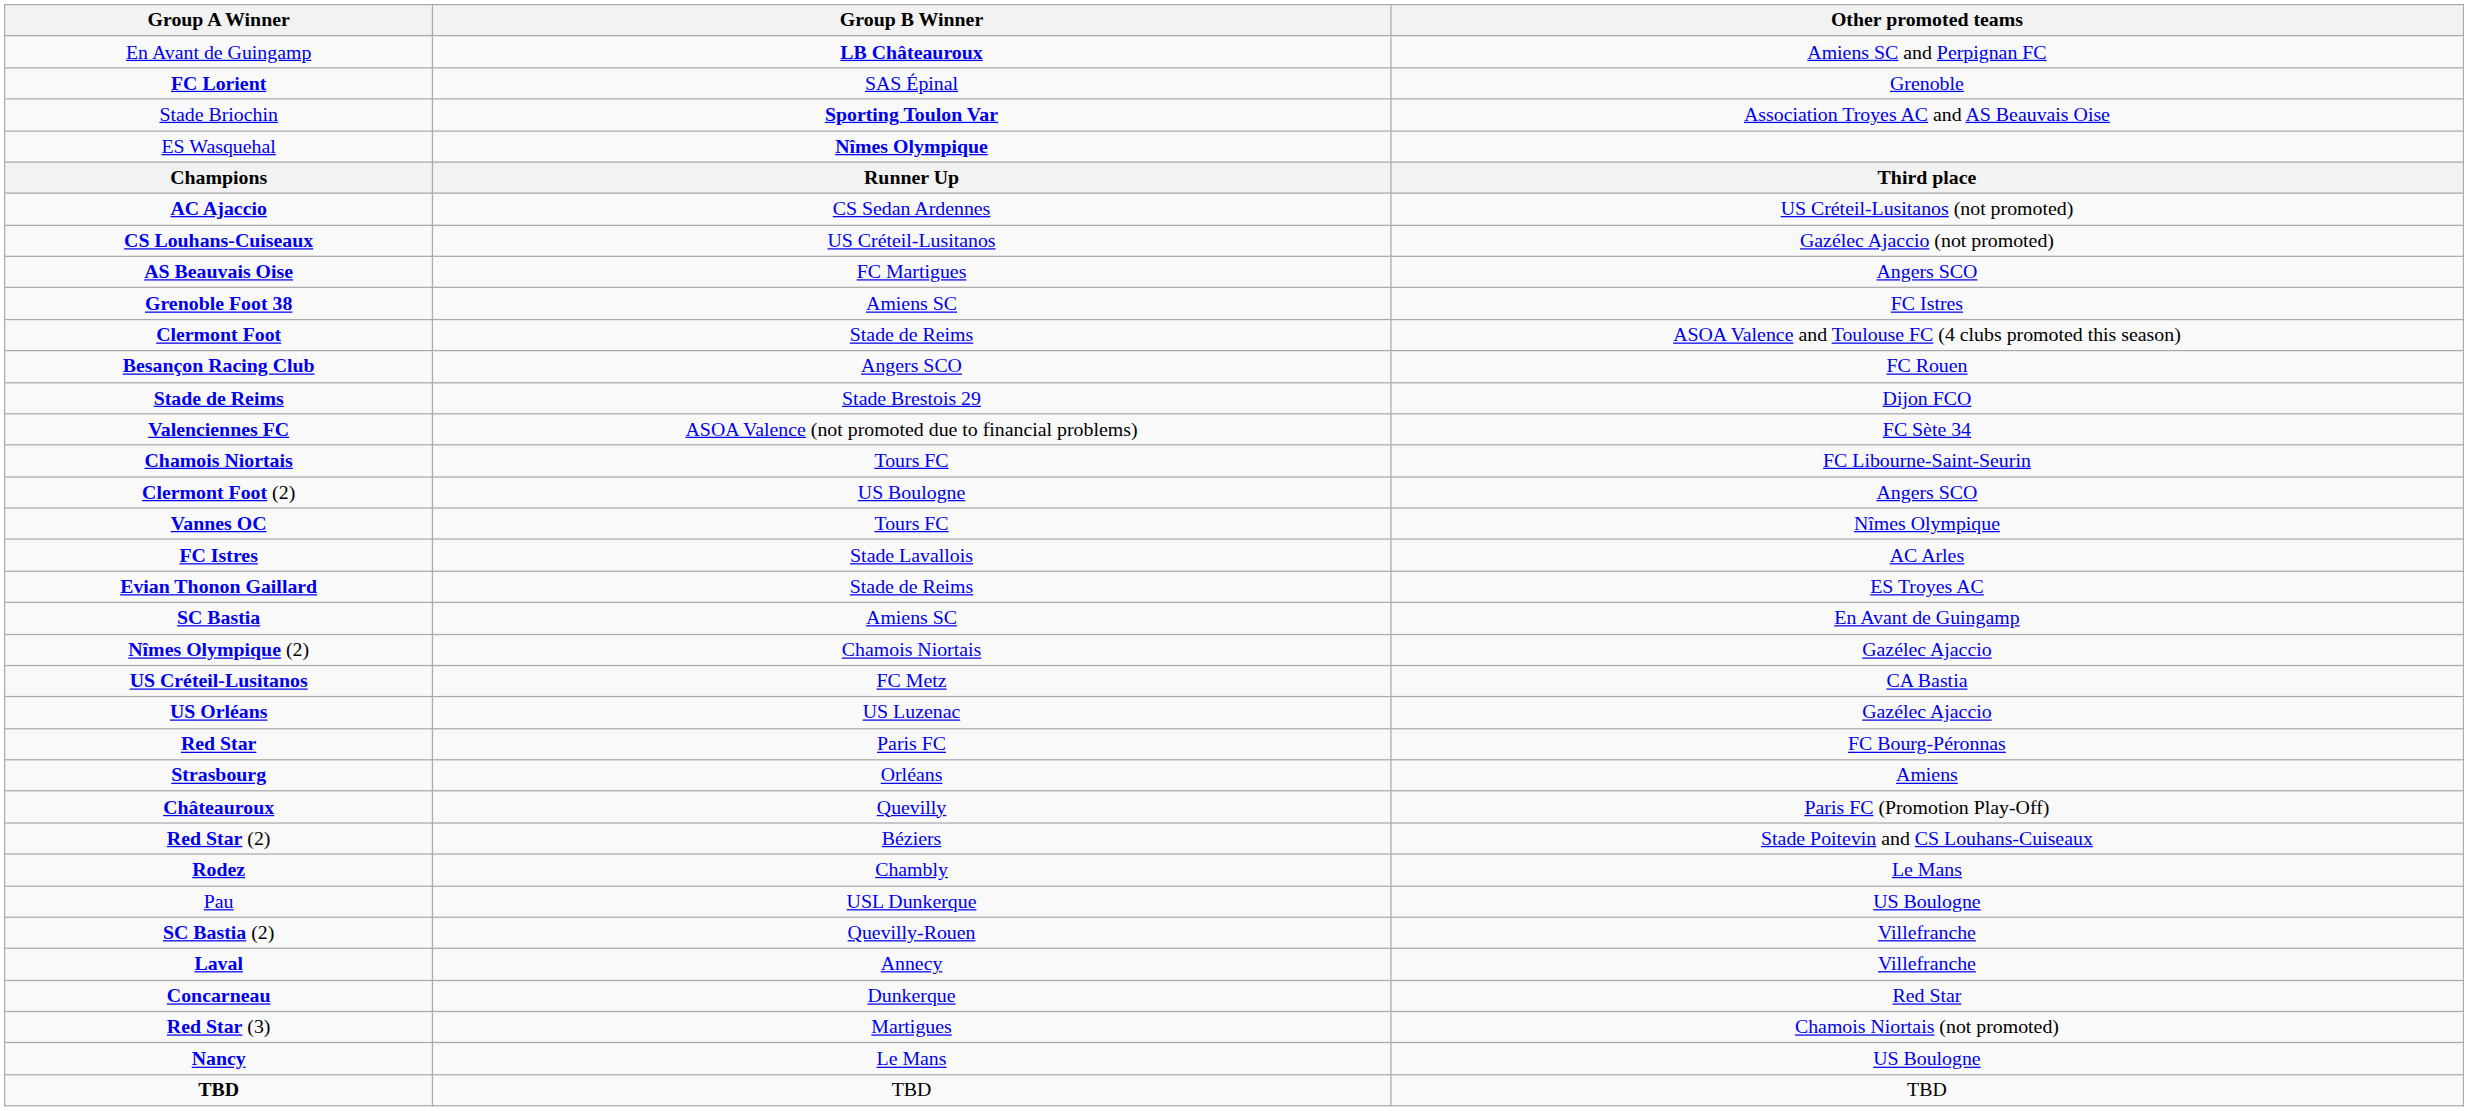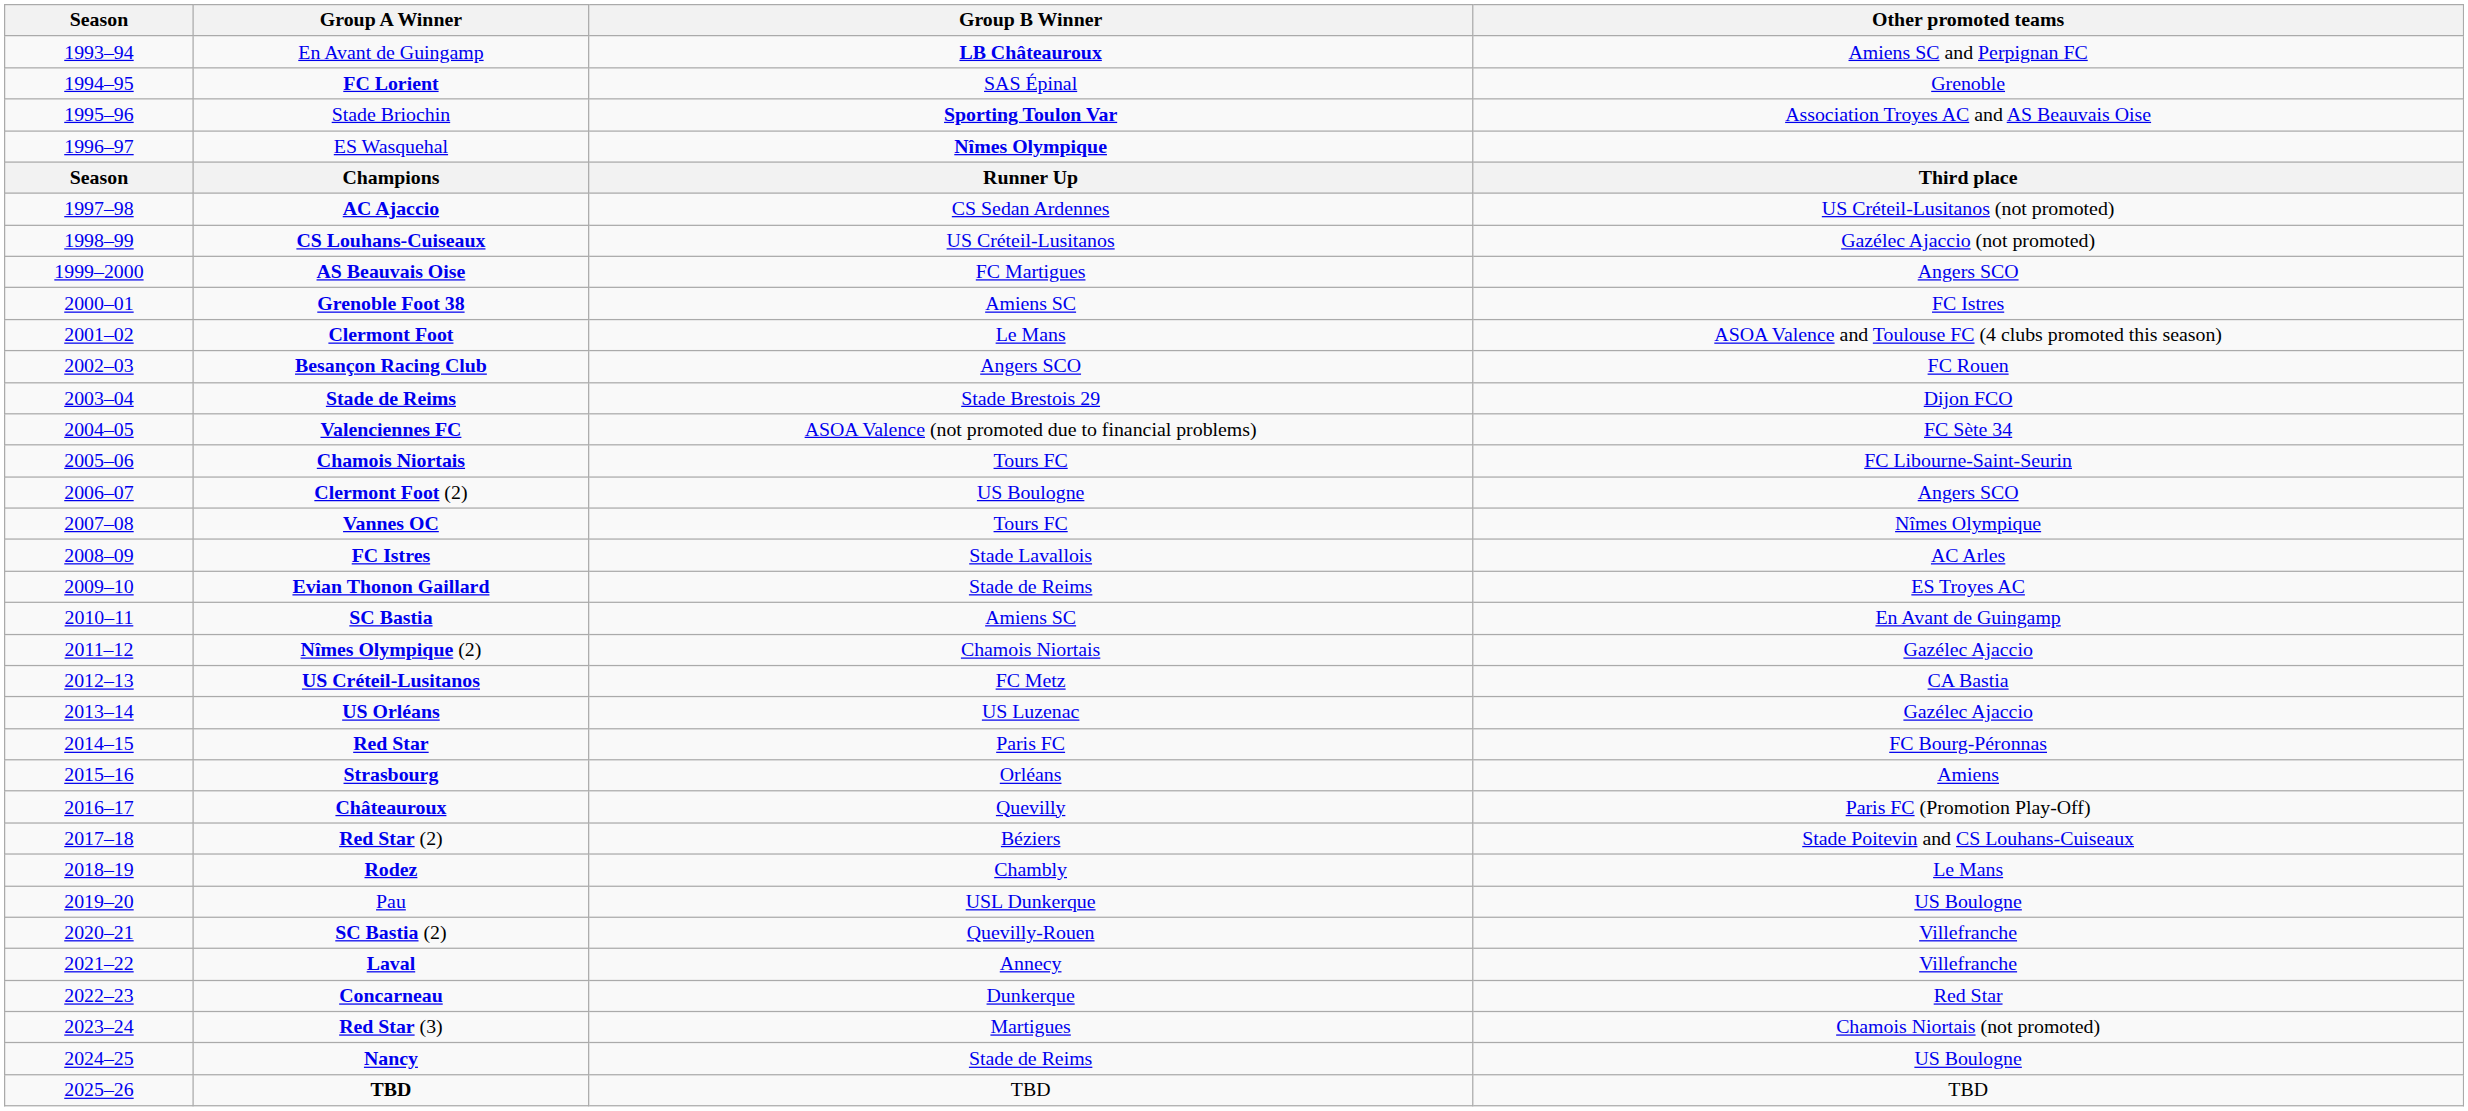+ column: Season | 1993–94 | 1994–95 | 1995–96 | 1996–97 | Season | 1997–98 | 1998–99 | 1999–2000 | 2000–01 | 2001–02 | 2002–03 | 2003–04 | 2004–05 | 2005–06 | 2006–07 | 2007–08 | 2008–09 | 2009–10 | 2010–11 | 2011–12 | 2012–13 | 2013–14 | 2014–15 | 2015–16 | 2016–17 | 2017–18 | 2018–19 | 2019–20 | 2020–21 | 2021–22 | 2022–23 | 2023–24 | 2024–25 | 2025–26
Clermont Foot | Group B Winner: Stade de Reims -> Le Mans
Nancy | Group B Winner: Le Mans -> Stade de Reims
